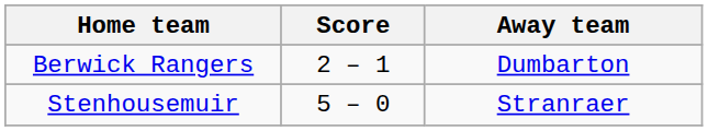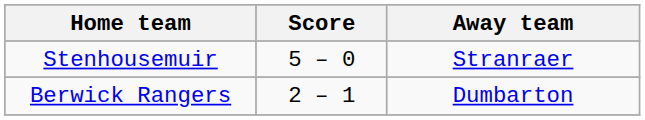rows swapped: Berwick Rangers <-> Stenhousemuir
